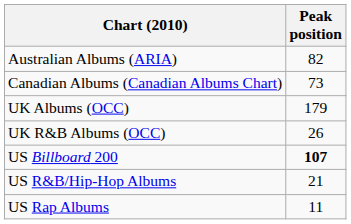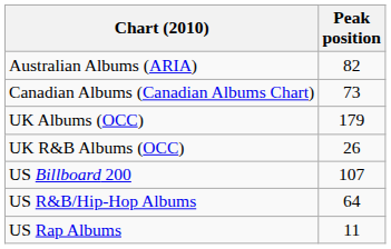US Billboard 200 | Peak position: bold -> normal
US R&B/Hip-Hop Albums | Peak position: 21 -> 64
